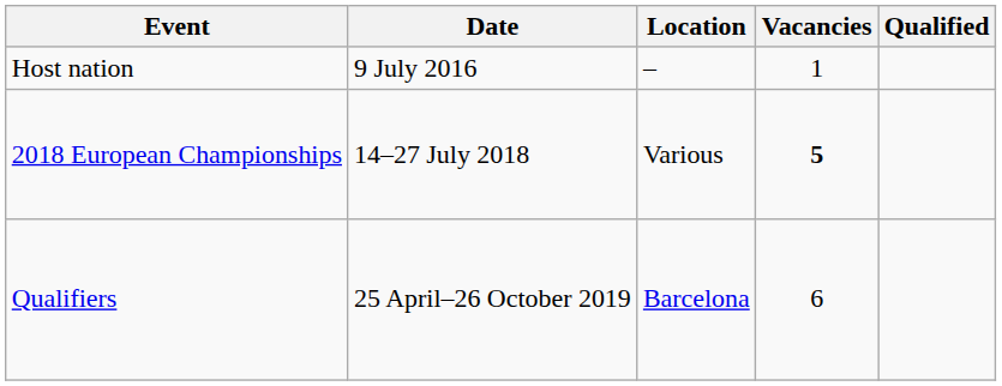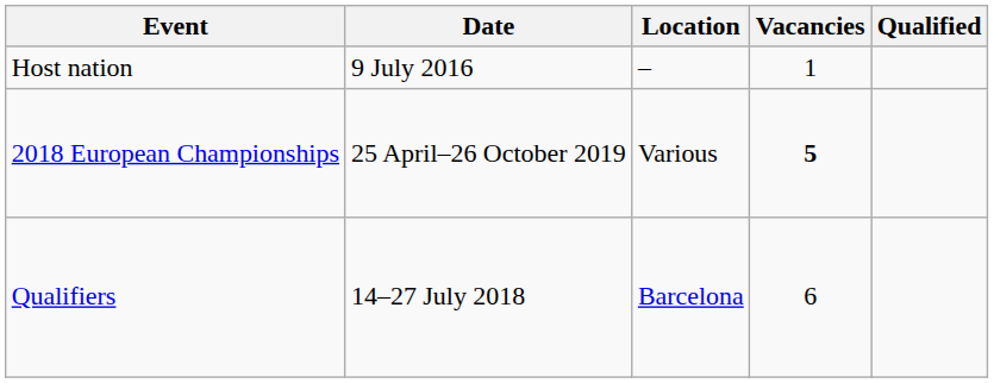2018 European Championships | Date: 14–27 July 2018 -> 25 April–26 October 2019
Qualifiers | Date: 25 April–26 October 2019 -> 14–27 July 2018
